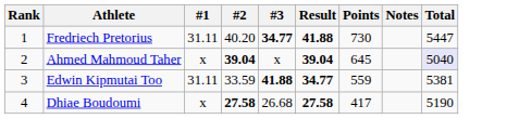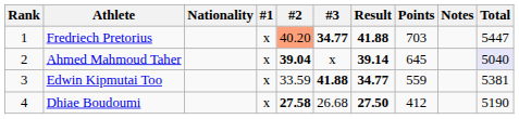+ column: Nationality
Fredriech Pretorius | #1: 31.11 -> x
Fredriech Pretorius | #2: no background -> lightsalmon background
Fredriech Pretorius | Points: 730 -> 703
Ahmed Mahmoud Taher | Result: 39.04 -> 39.14
Edwin Kipmutai Too | #1: 31.11 -> x
Dhiae Boudoumi | Result: 27.58 -> 27.50
Dhiae Boudoumi | Points: 417 -> 412
